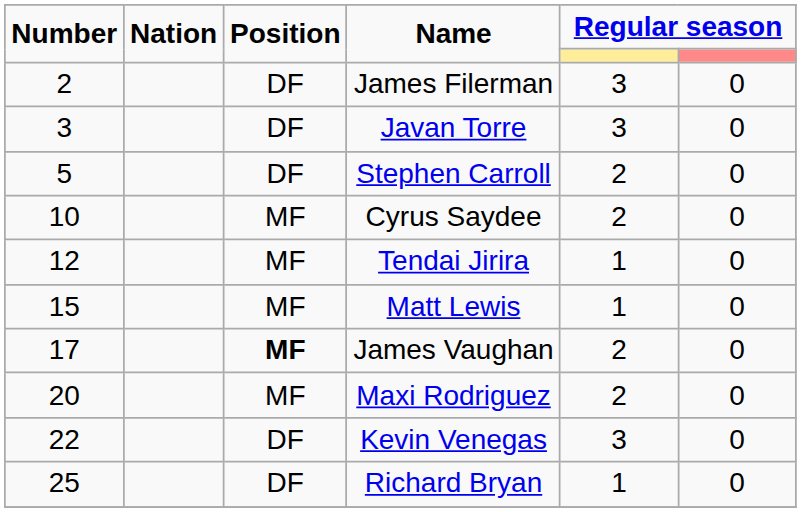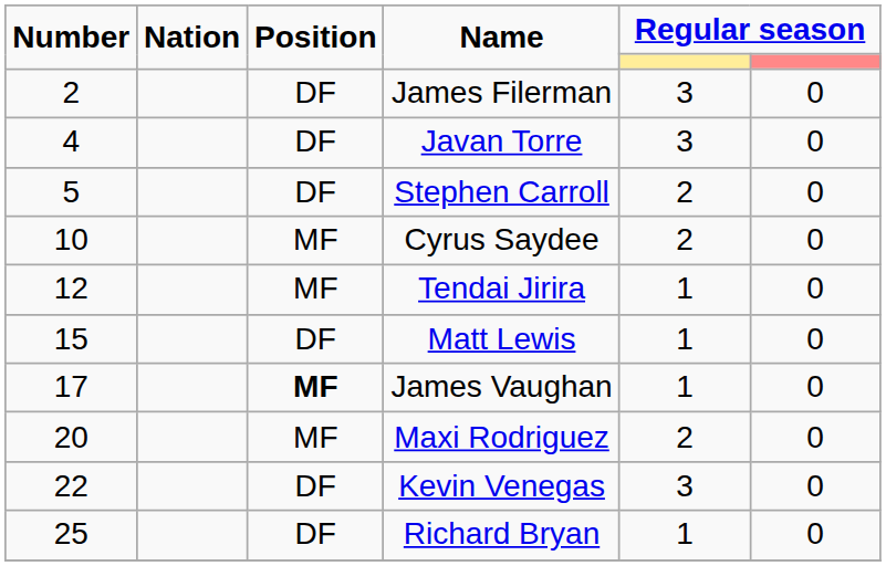Javan Torre | Number: 3 -> 4
Matt Lewis | Position: MF -> DF
James Vaughan | column 5: 2 -> 1
